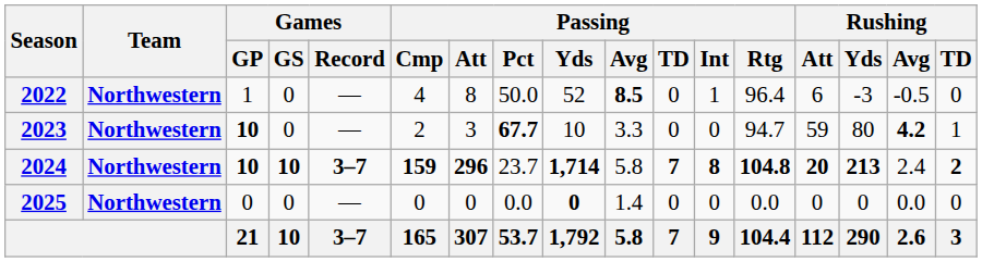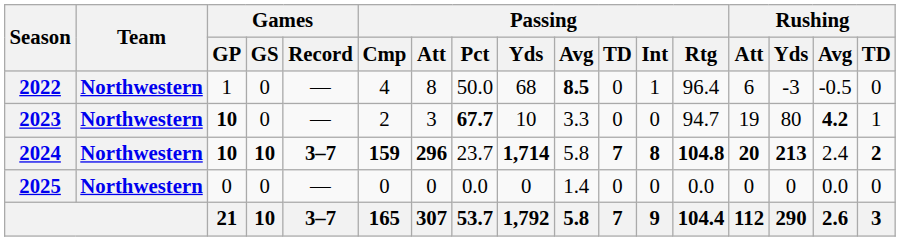2022 | Passing / Yds: 52 -> 68
2023 | Rushing / Att: 59 -> 19
2025 | Passing / Yds: bold -> normal
